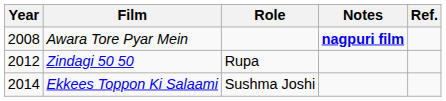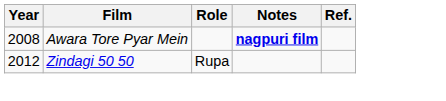- row: 2014 | Ekkees Toppon Ki Salaami | Sushma Joshi
